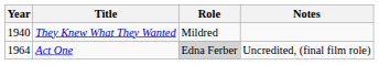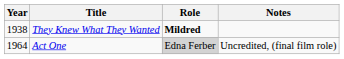They Knew What They Wanted | Year: 1940 -> 1938
They Knew What They Wanted | Role: normal -> bold
